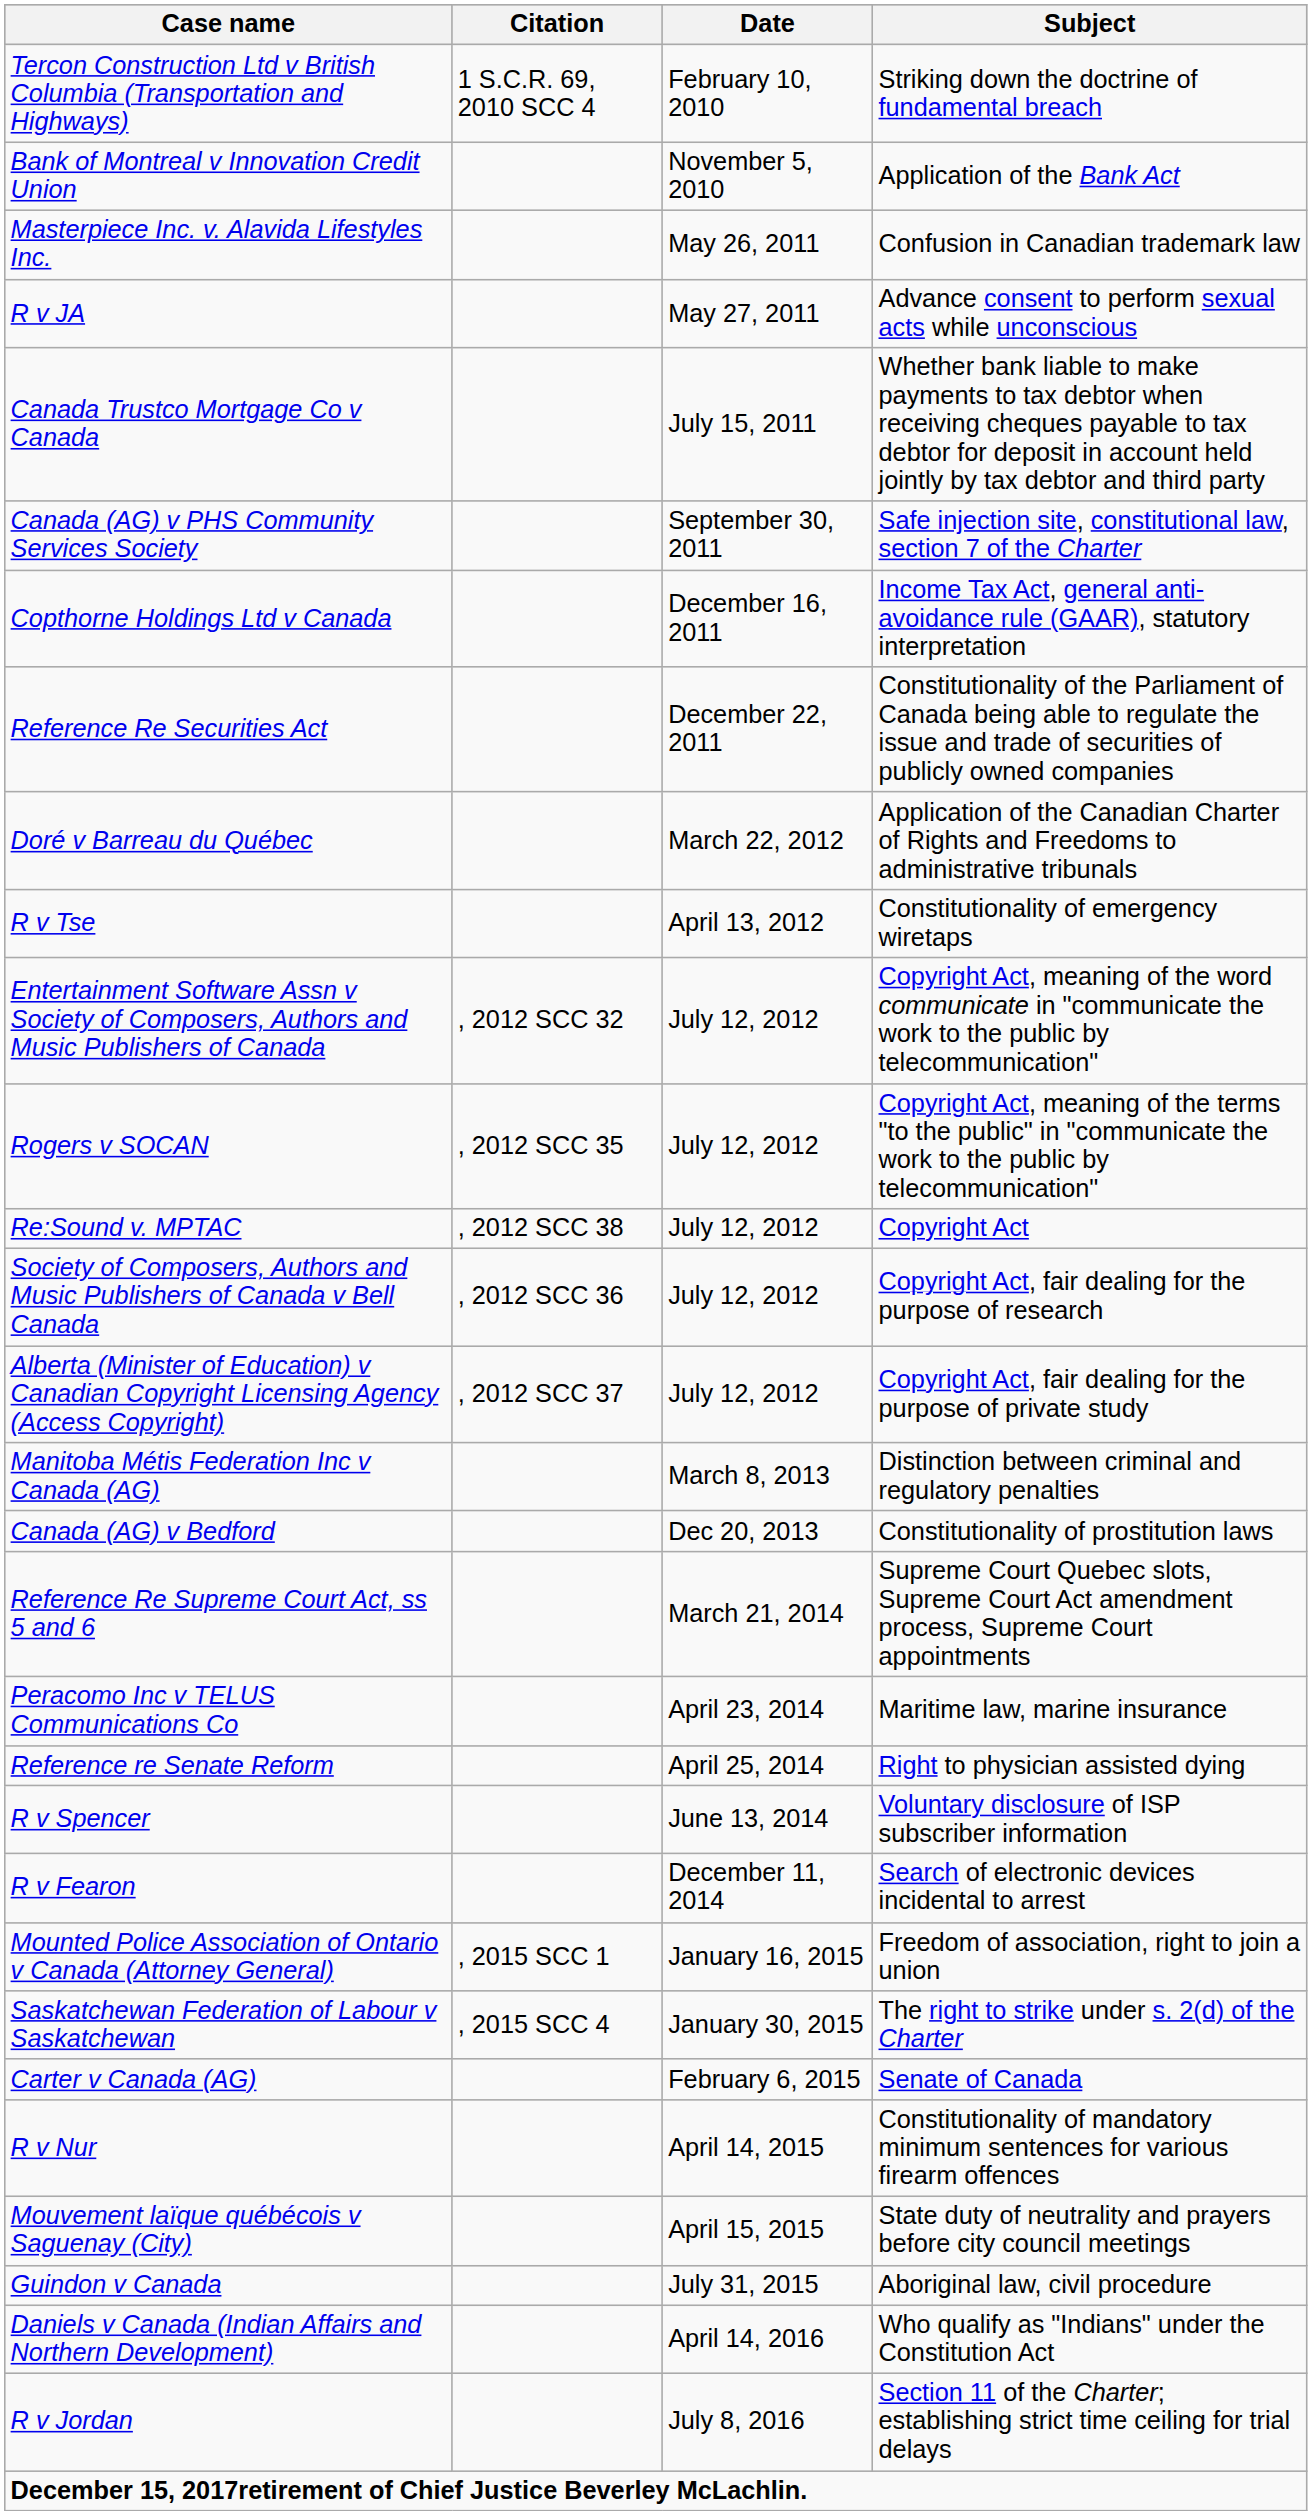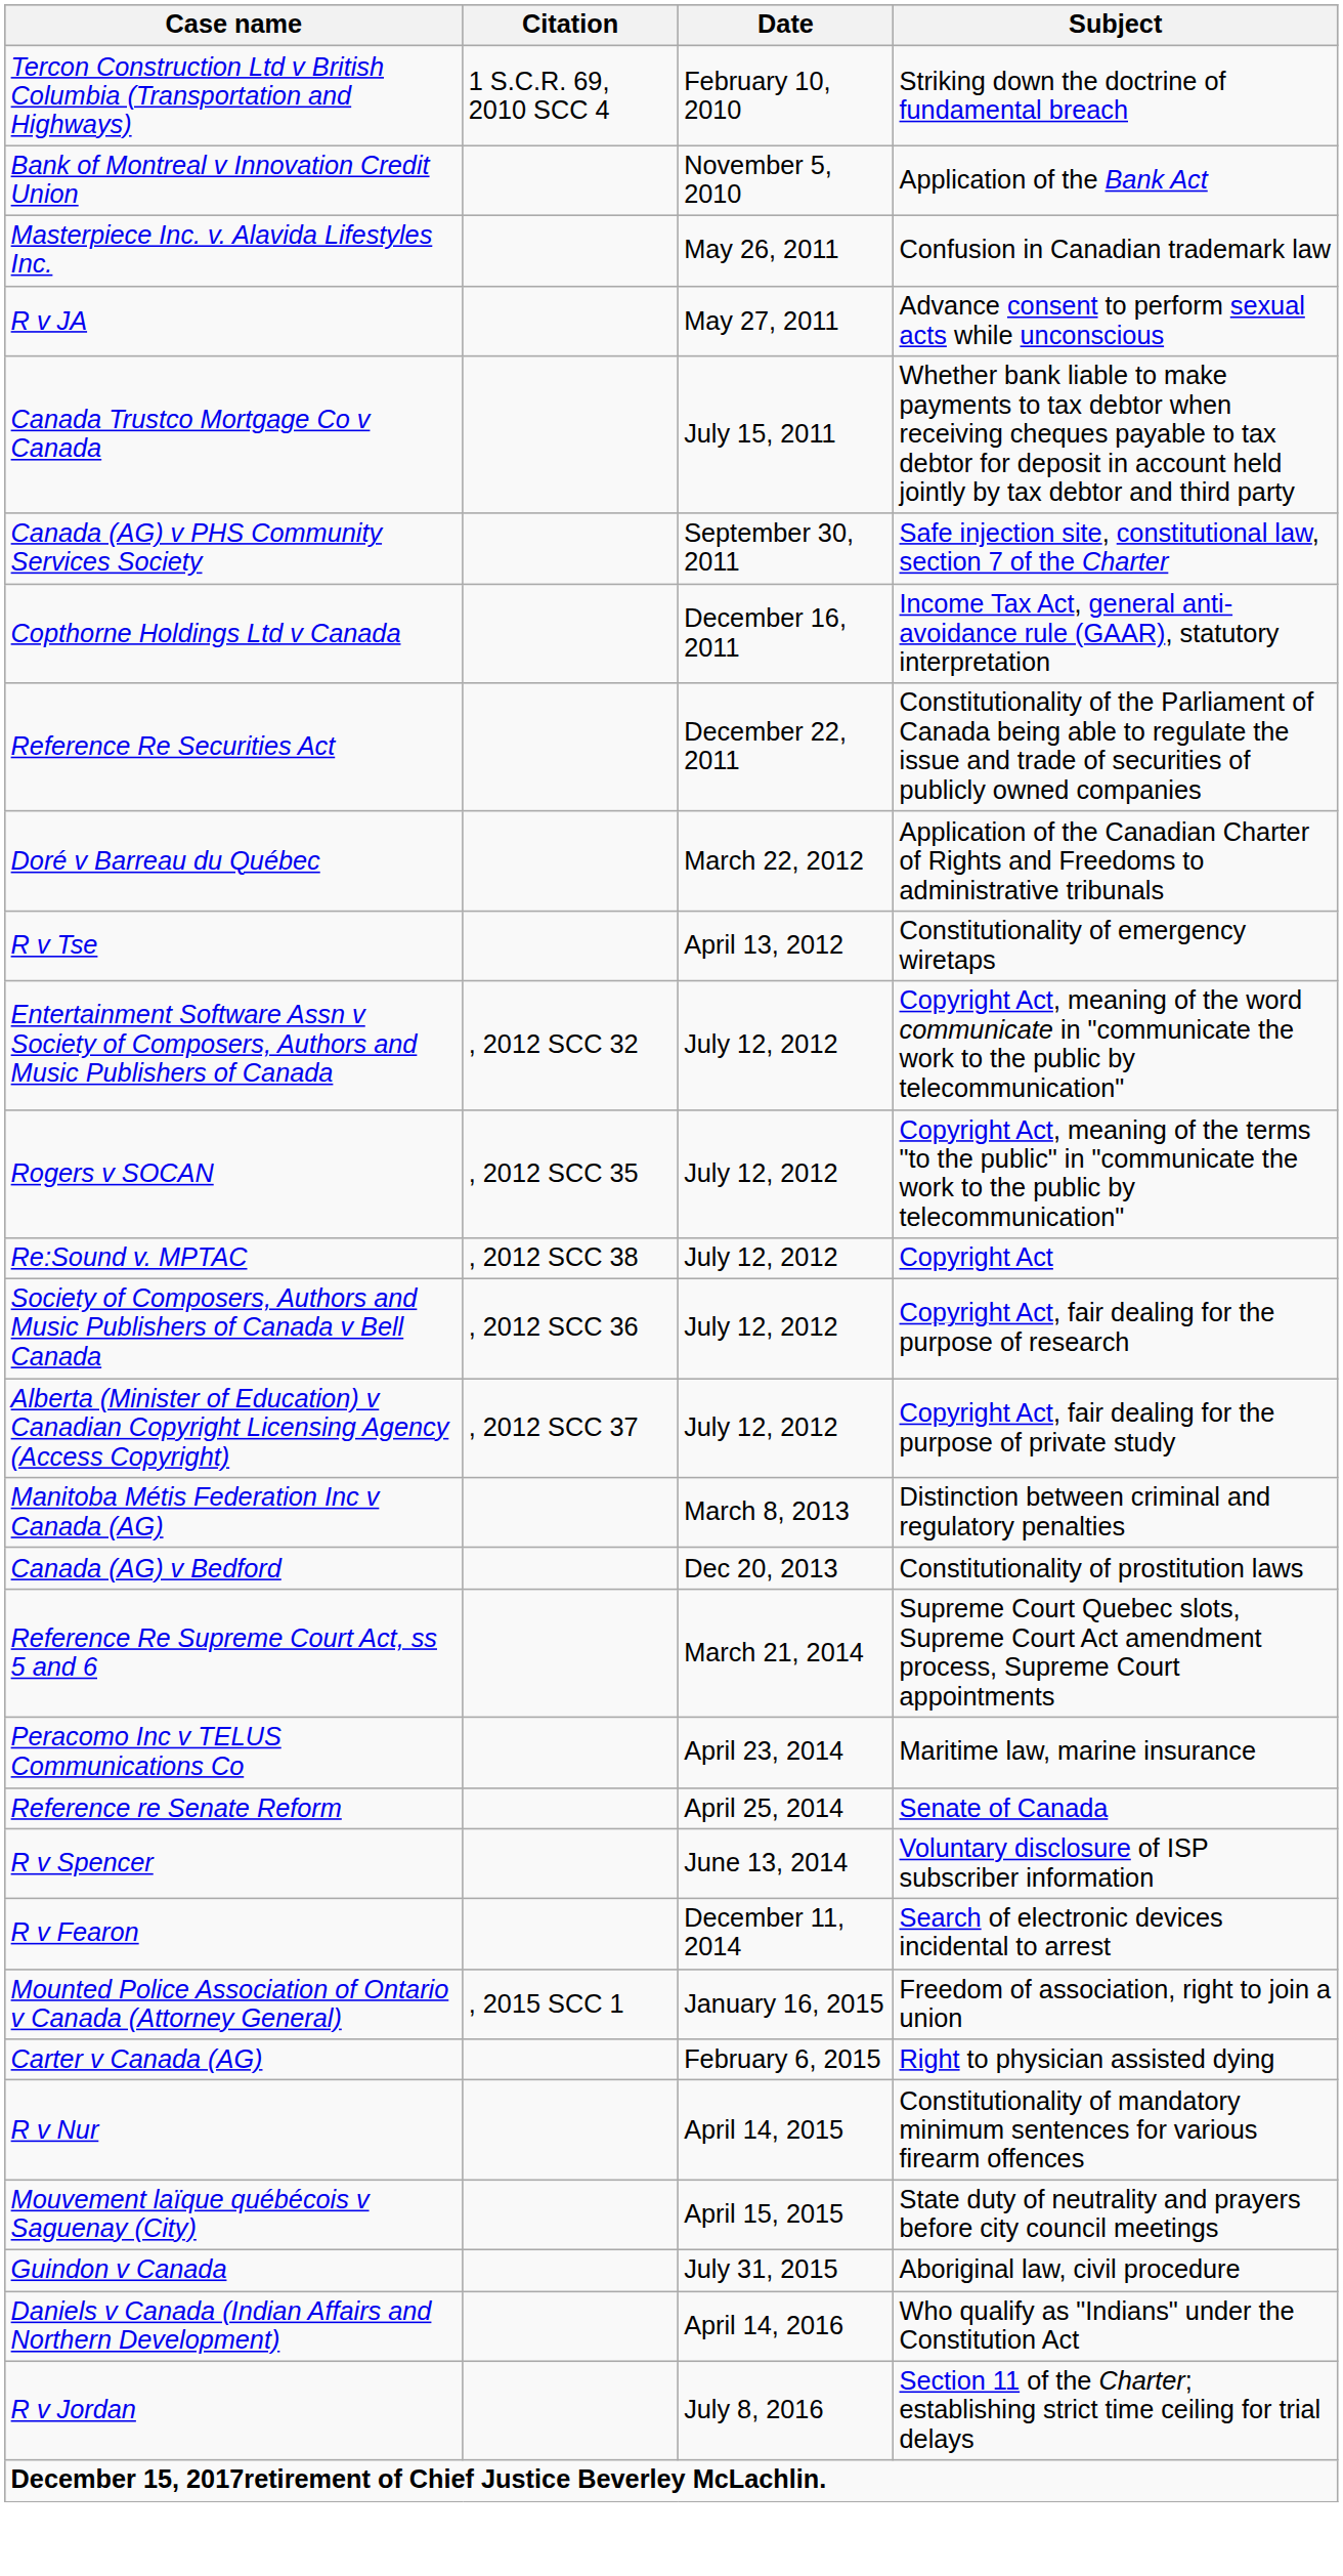Reference re Senate Reform | Subject: Right to physician assisted dying -> Senate of Canada
- row: Saskatchewan Federation of Labour v Saskatchewan | , 2015 SCC 4 | January 30, 2015 | The right to strike under s. 2(d) of the Charter
Carter v Canada (AG) | Subject: Senate of Canada -> Right to physician assisted dying
